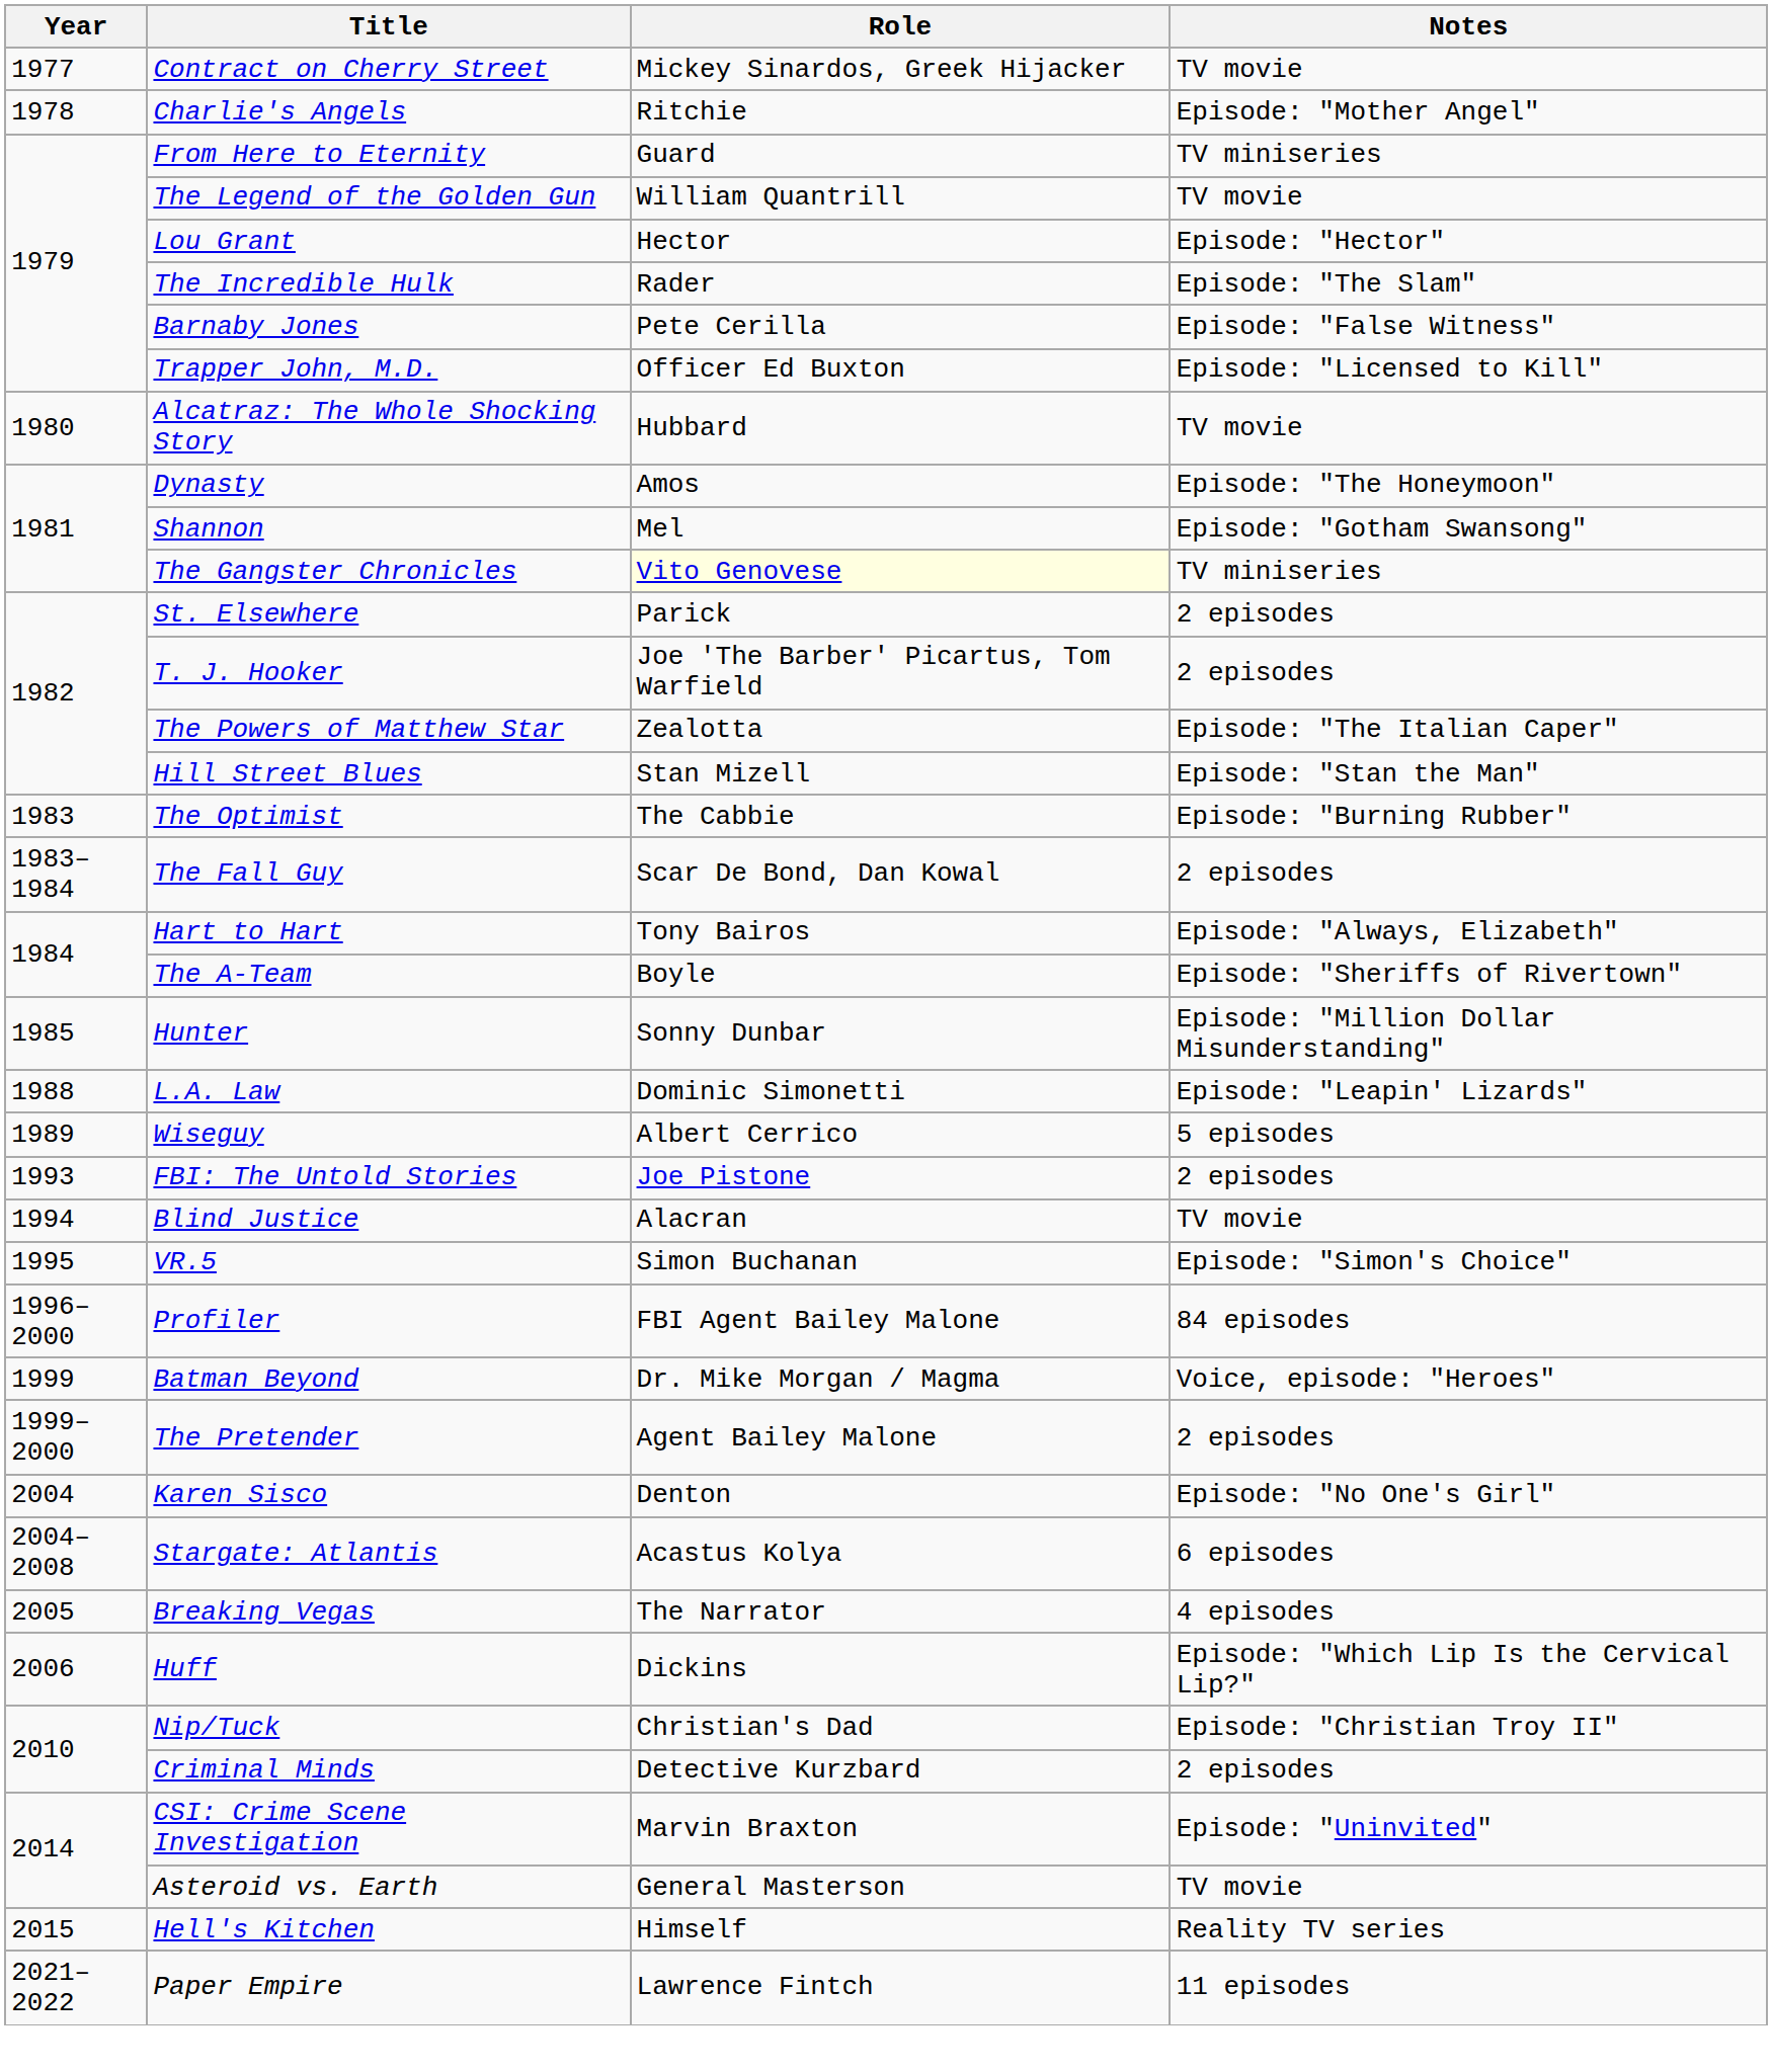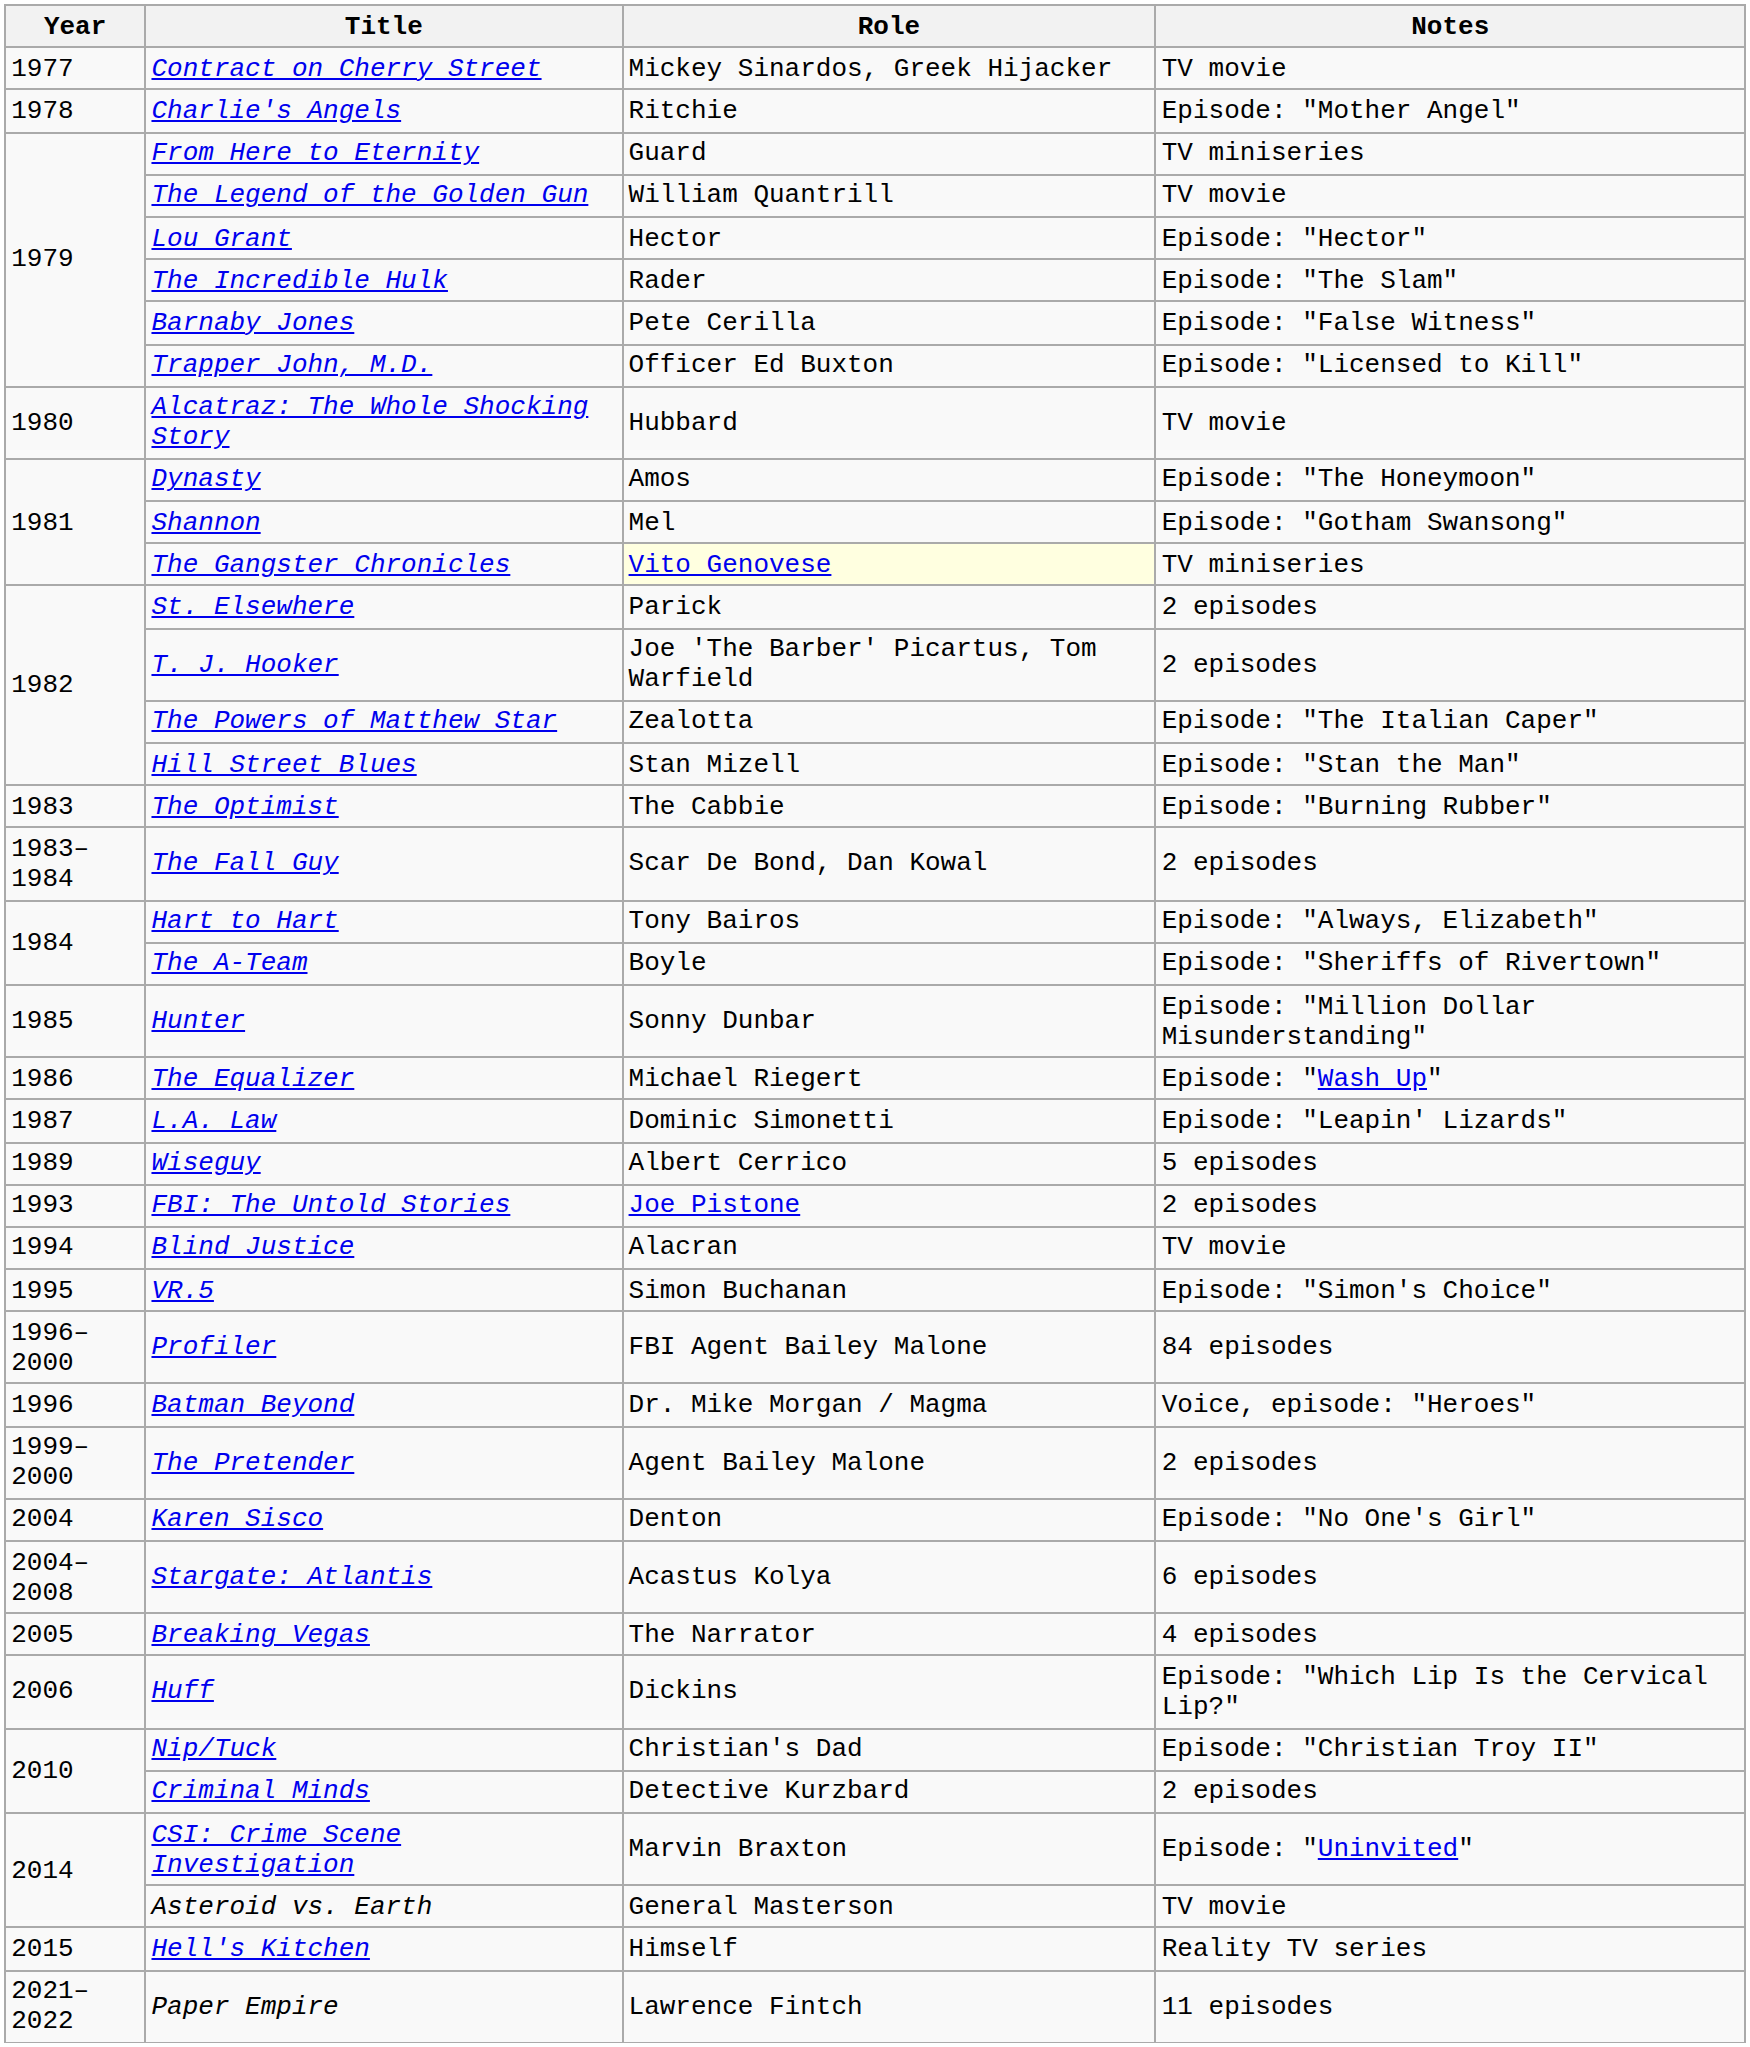+ row: 1986 | The Equalizer | Michael Riegert | Episode: "Wash Up"
L.A. Law | Year: 1988 -> 1987
Batman Beyond | Year: 1999 -> 1996
